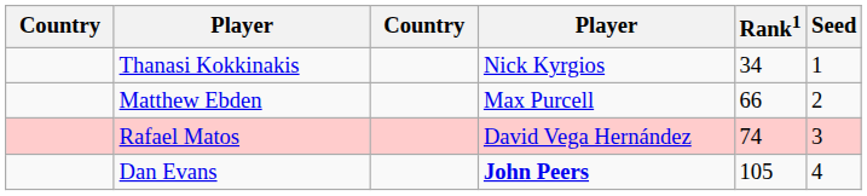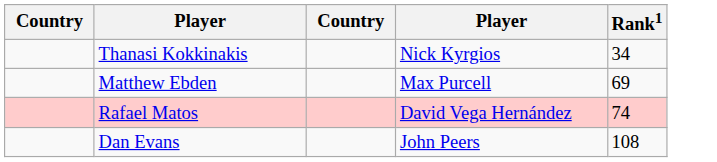- column: Seed | 1 | 2 | 3 | 4
Matthew Ebden | Rank1: 66 -> 69
Dan Evans | column 4: bold -> normal
Dan Evans | Rank1: 105 -> 108
